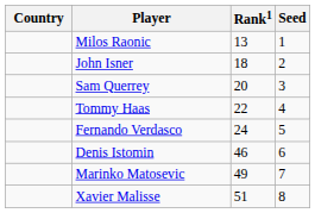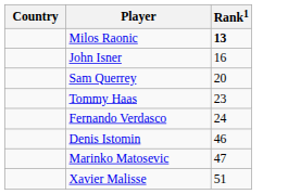- column: Seed | 1 | 2 | 3 | 4 | 5 | 6 | 7 | 8
Milos Raonic | Rank1: normal -> bold
John Isner | Rank1: 18 -> 16
Tommy Haas | Rank1: 22 -> 23
Marinko Matosevic | Rank1: 49 -> 47
